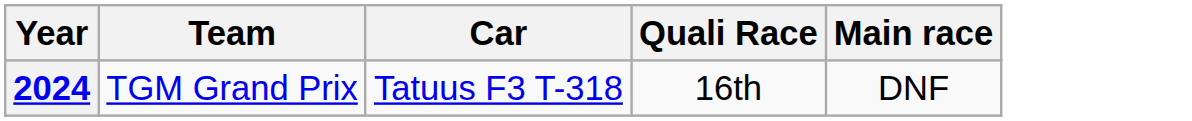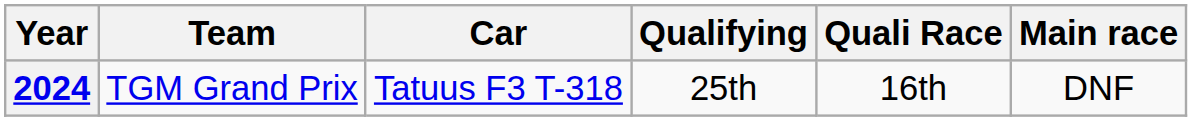+ column: Qualifying | 25th
